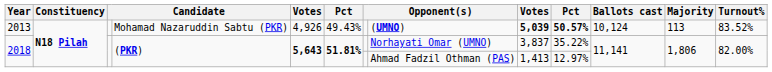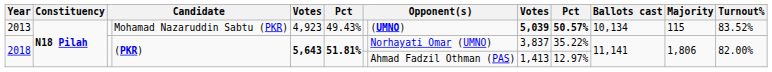2013 | column 5: 4,926 -> 4,923
2013 | Ballots cast: 10,124 -> 10,134
2013 | Majority: 113 -> 115
